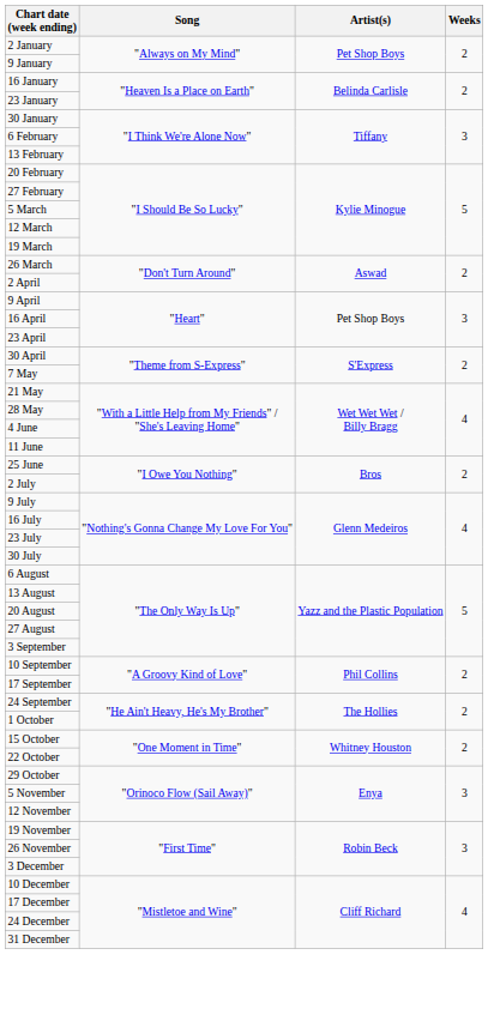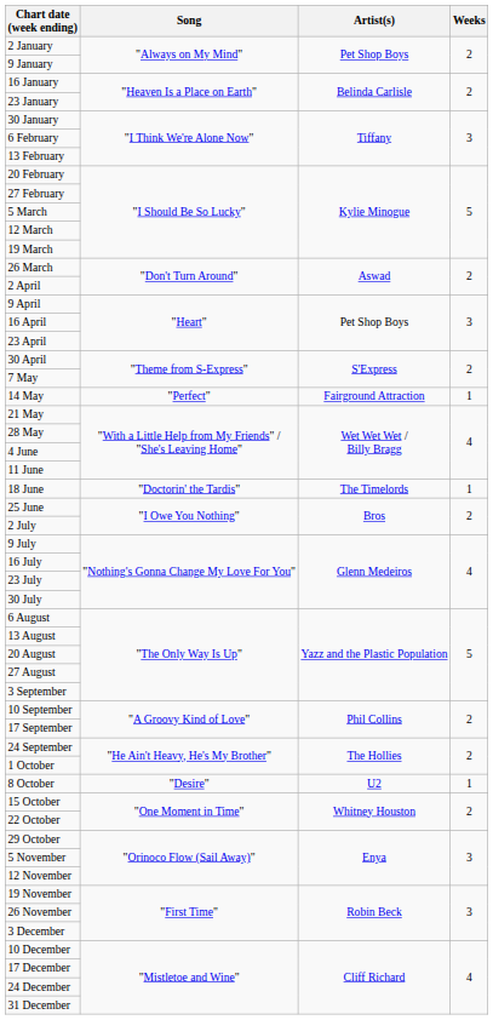+ row: 14 May | "Perfect" | Fairground Attraction | 1
+ row: 18 June | "Doctorin' the Tardis" | The Timelords | 1
+ row: 8 October | "Desire" | U2 | 1
